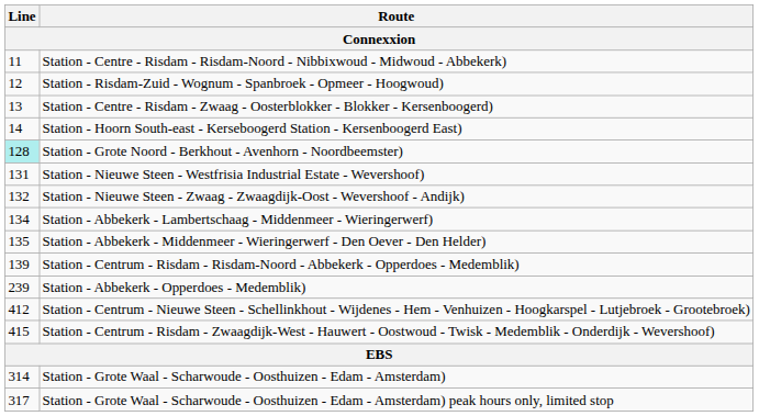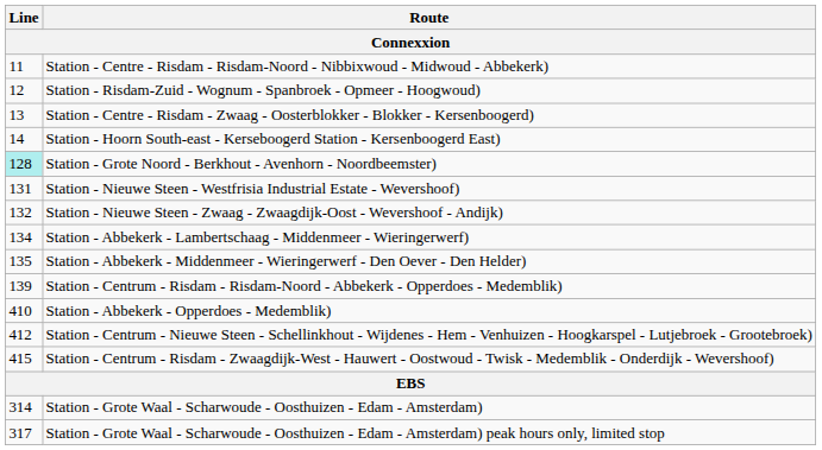Station - Abbekerk - Opperdoes - Medemblik) | Line: 239 -> 410
